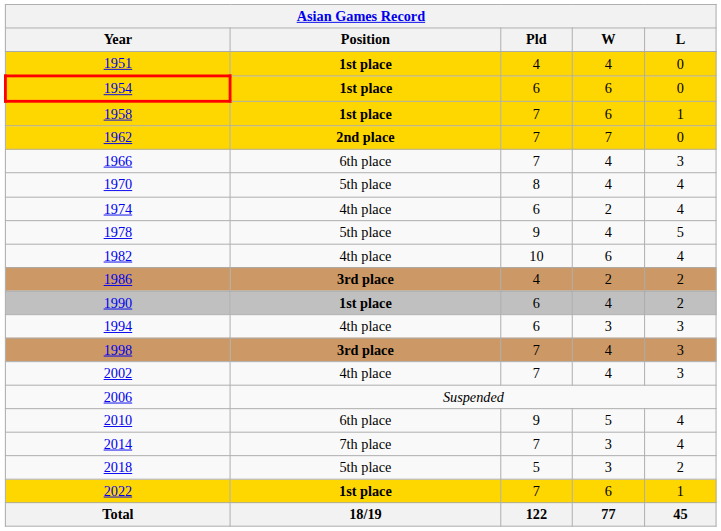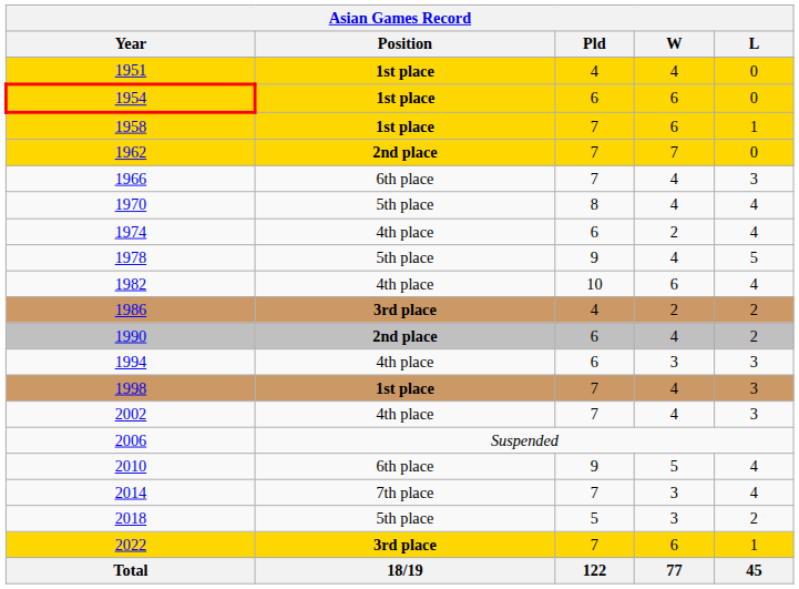1990 | Position: 1st place -> 2nd place
1998 | Position: 3rd place -> 1st place
2022 | Position: 1st place -> 3rd place
